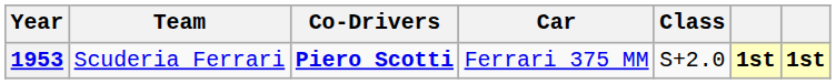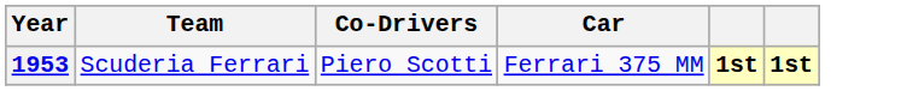- column: Class | S+2.0
1953 | Co-Drivers: bold -> normal
